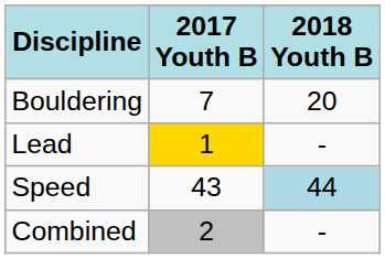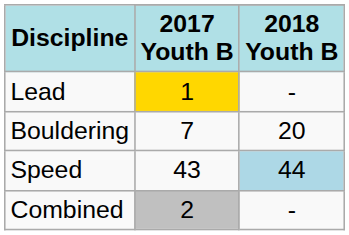rows swapped: Lead <-> Bouldering
